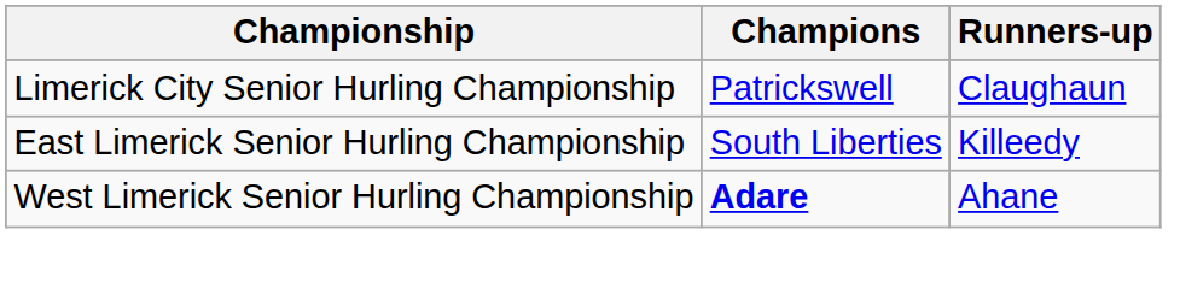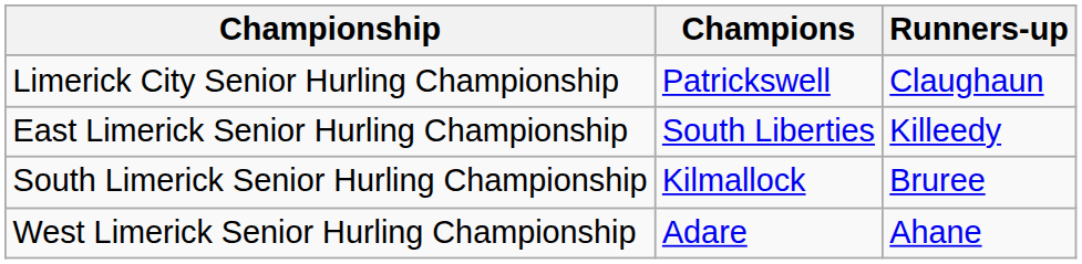+ row: South Limerick Senior Hurling Championship | Kilmallock | Bruree
West Limerick Senior Hurling Championship | Champions: bold -> normal
